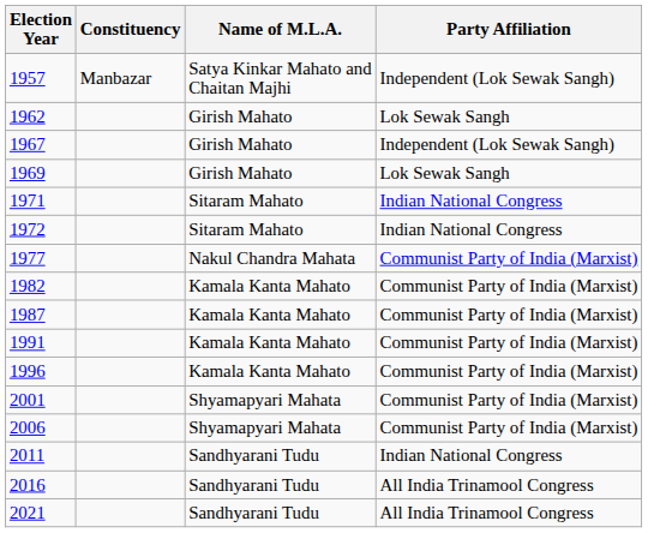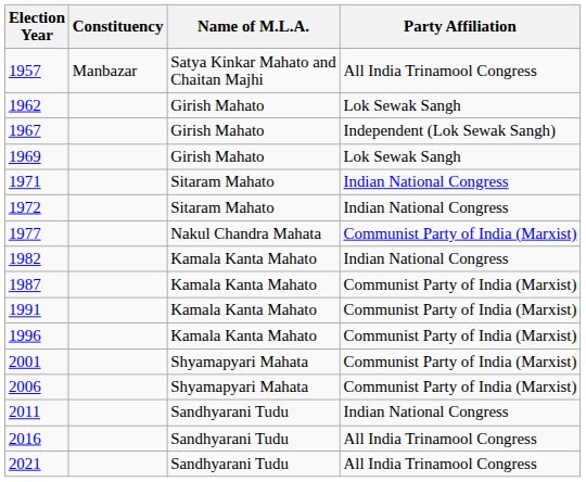1957 | Party Affiliation: Independent (Lok Sewak Sangh) -> All India Trinamool Congress
1982 | Party Affiliation: Communist Party of India (Marxist) -> Indian National Congress
